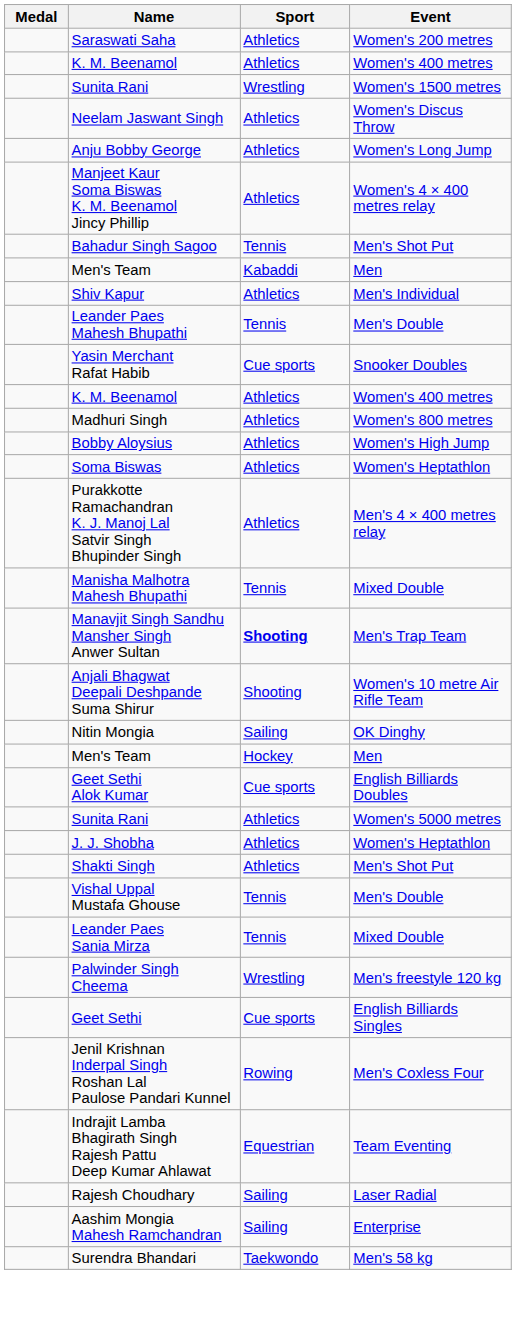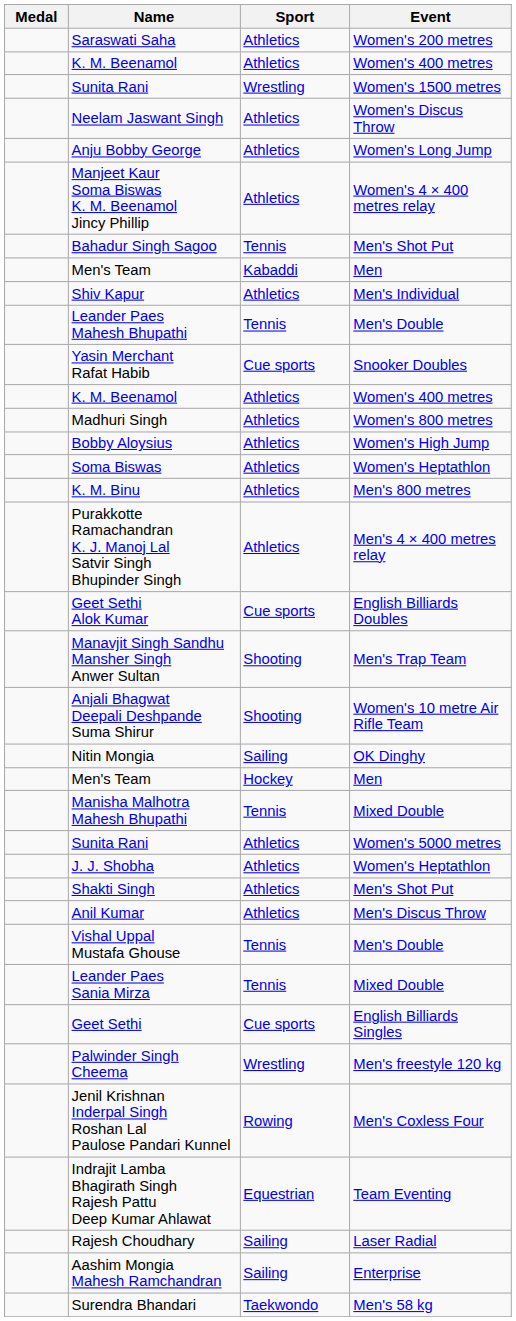+ row: K. M. Binu | Athletics | Men's 800 metres
rows swapped: Geet Sethi Alok Kumar <-> Manisha Malhotra Mahesh Bhupathi
Manavjit Singh Sandhu Mansher Singh Anwer Sultan | Sport: bold -> normal
+ row: Anil Kumar | Athletics | Men's Discus Throw
rows swapped: Geet Sethi <-> Palwinder Singh Cheema
